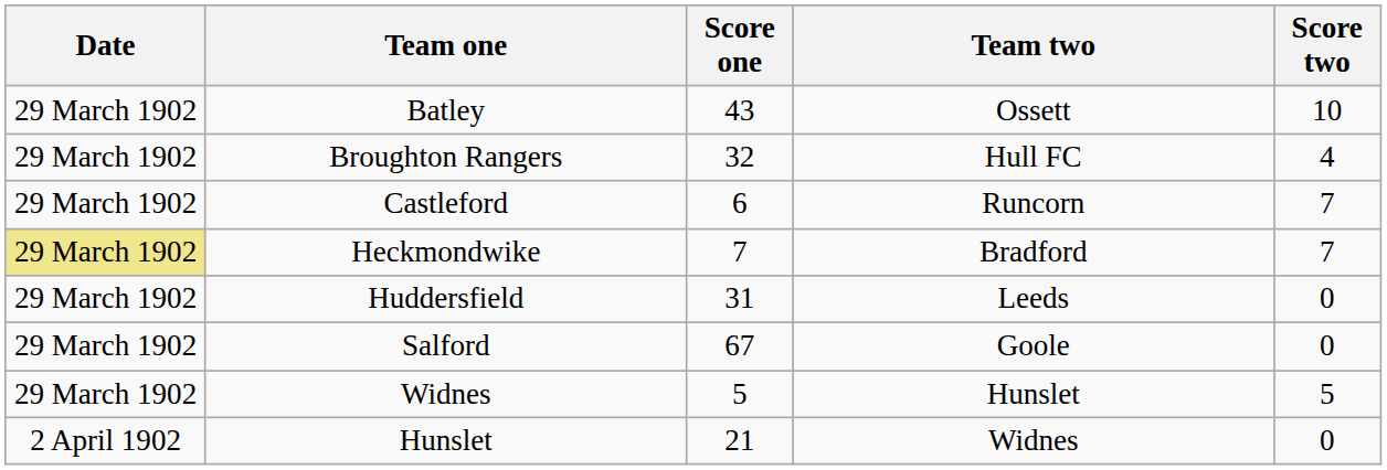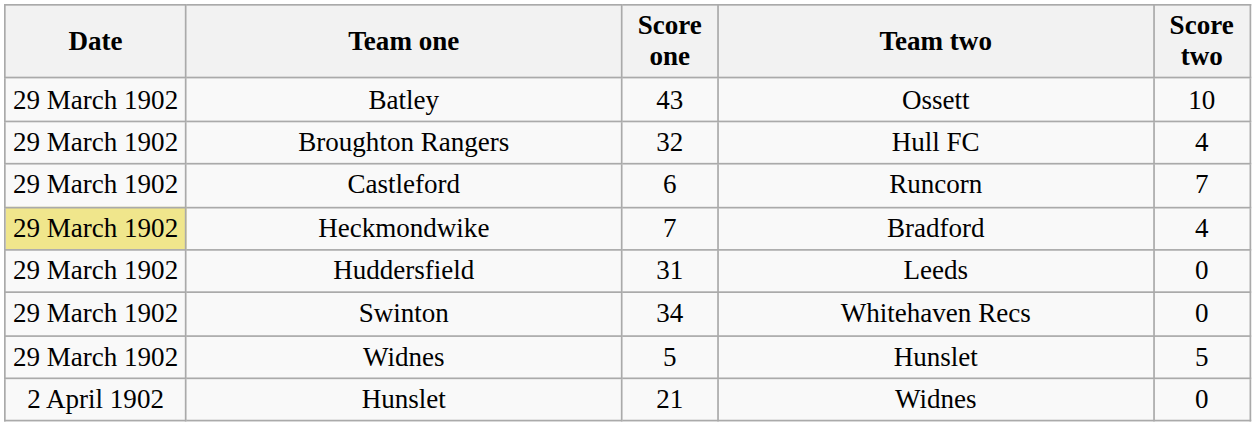Heckmondwike | Score two: 7 -> 4
- row: 29 March 1902 | Salford | 67 | Goole | 0
+ row: 29 March 1902 | Swinton | 34 | Whitehaven Recs | 0
